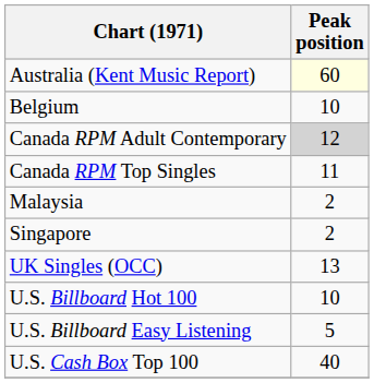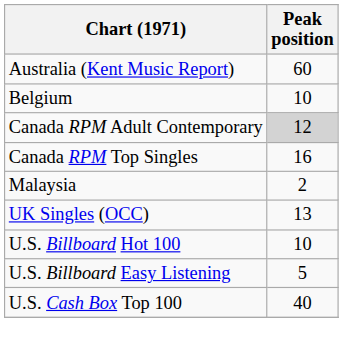Australia (Kent Music Report) | Peak position: lightyellow background -> no background
Canada RPM Top Singles | Peak position: 11 -> 16
- row: Singapore | 2
